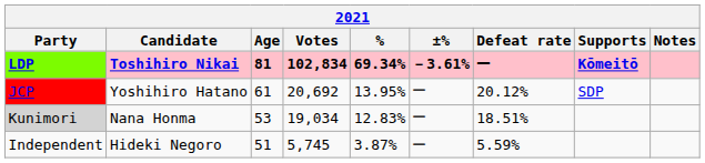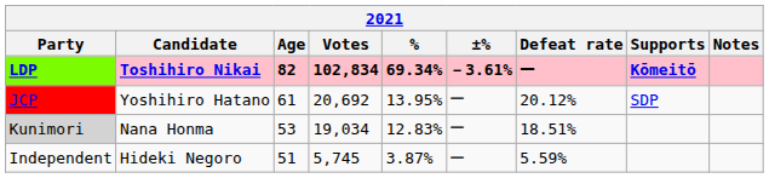LDP | Age: 81 -> 82
